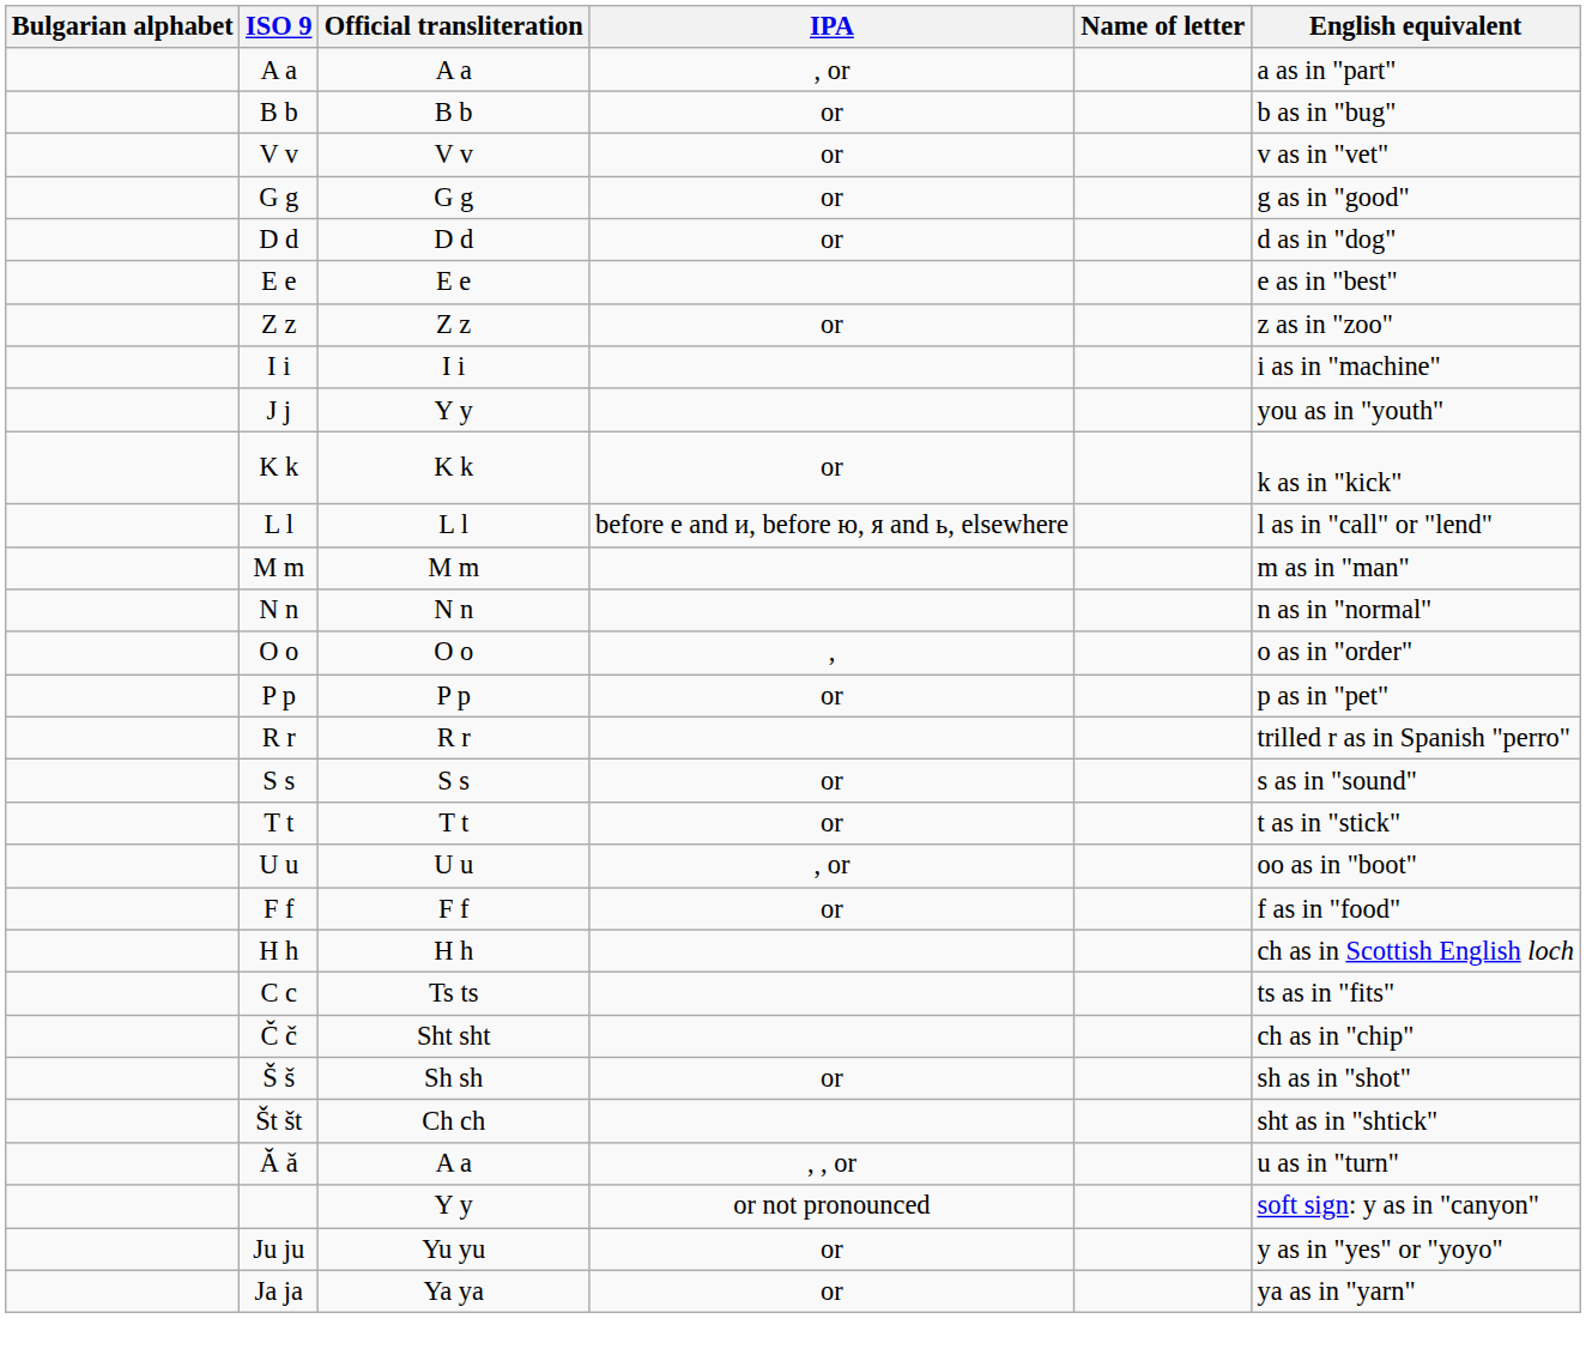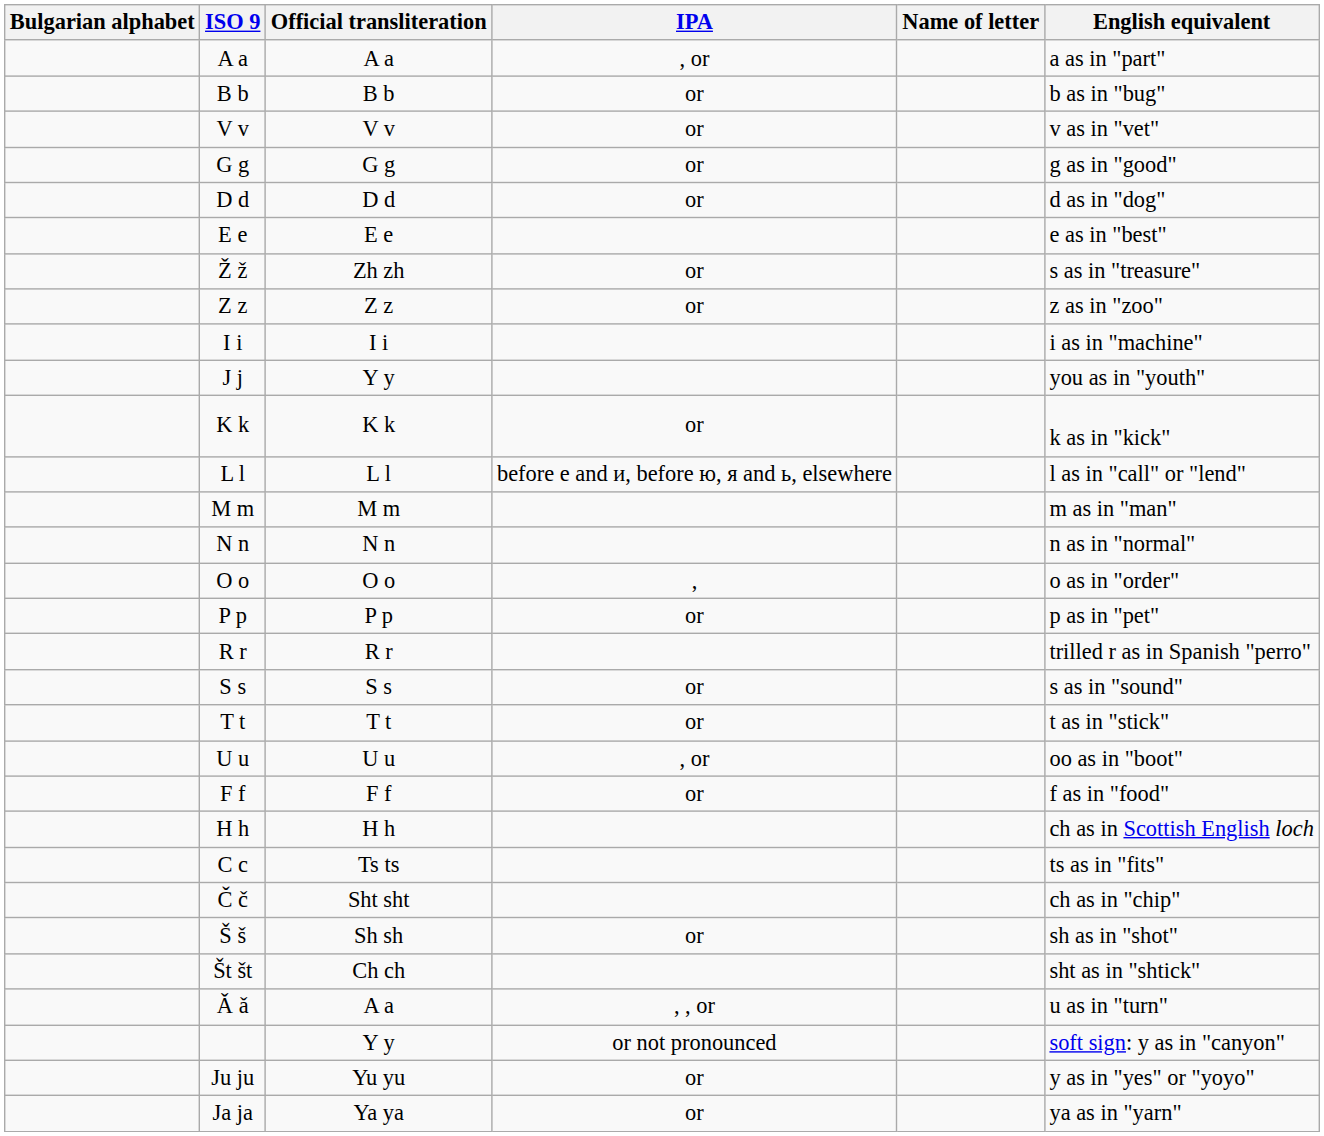+ row: Ž ž | Zh zh | or | s as in "treasure"
